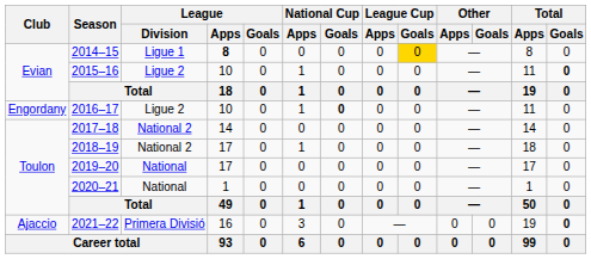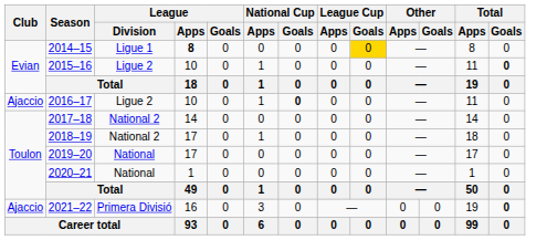2016–17 | Club: Engordany -> Ajaccio
